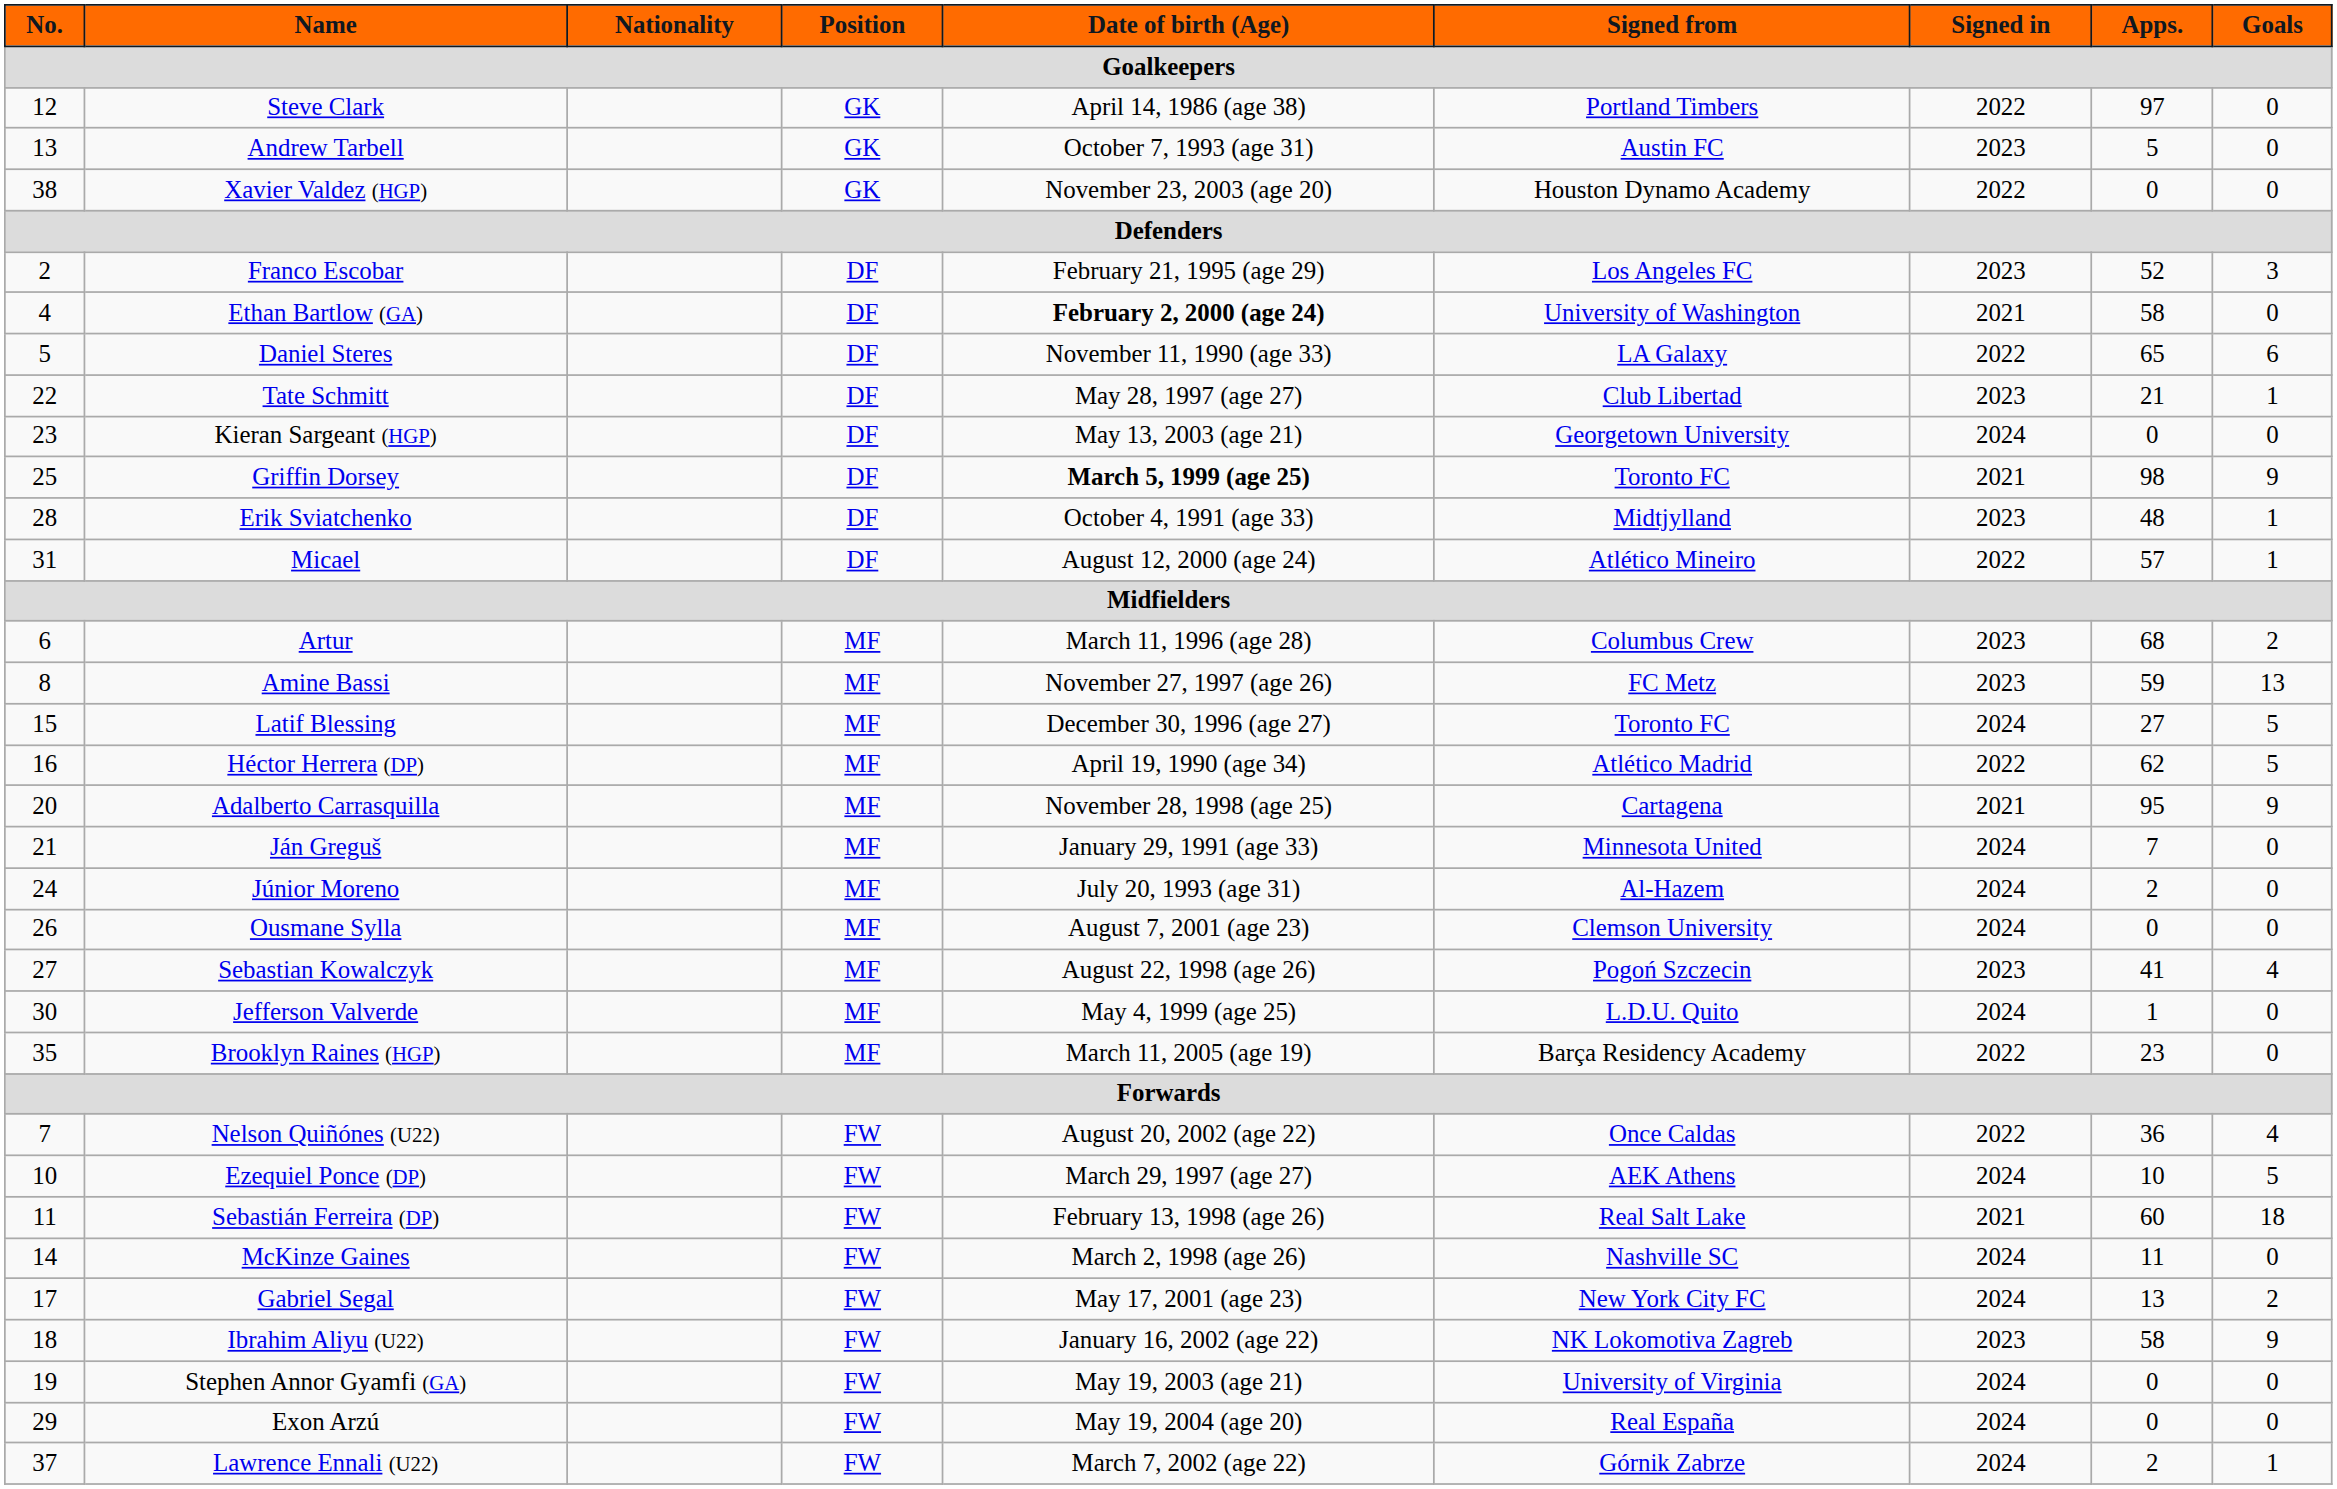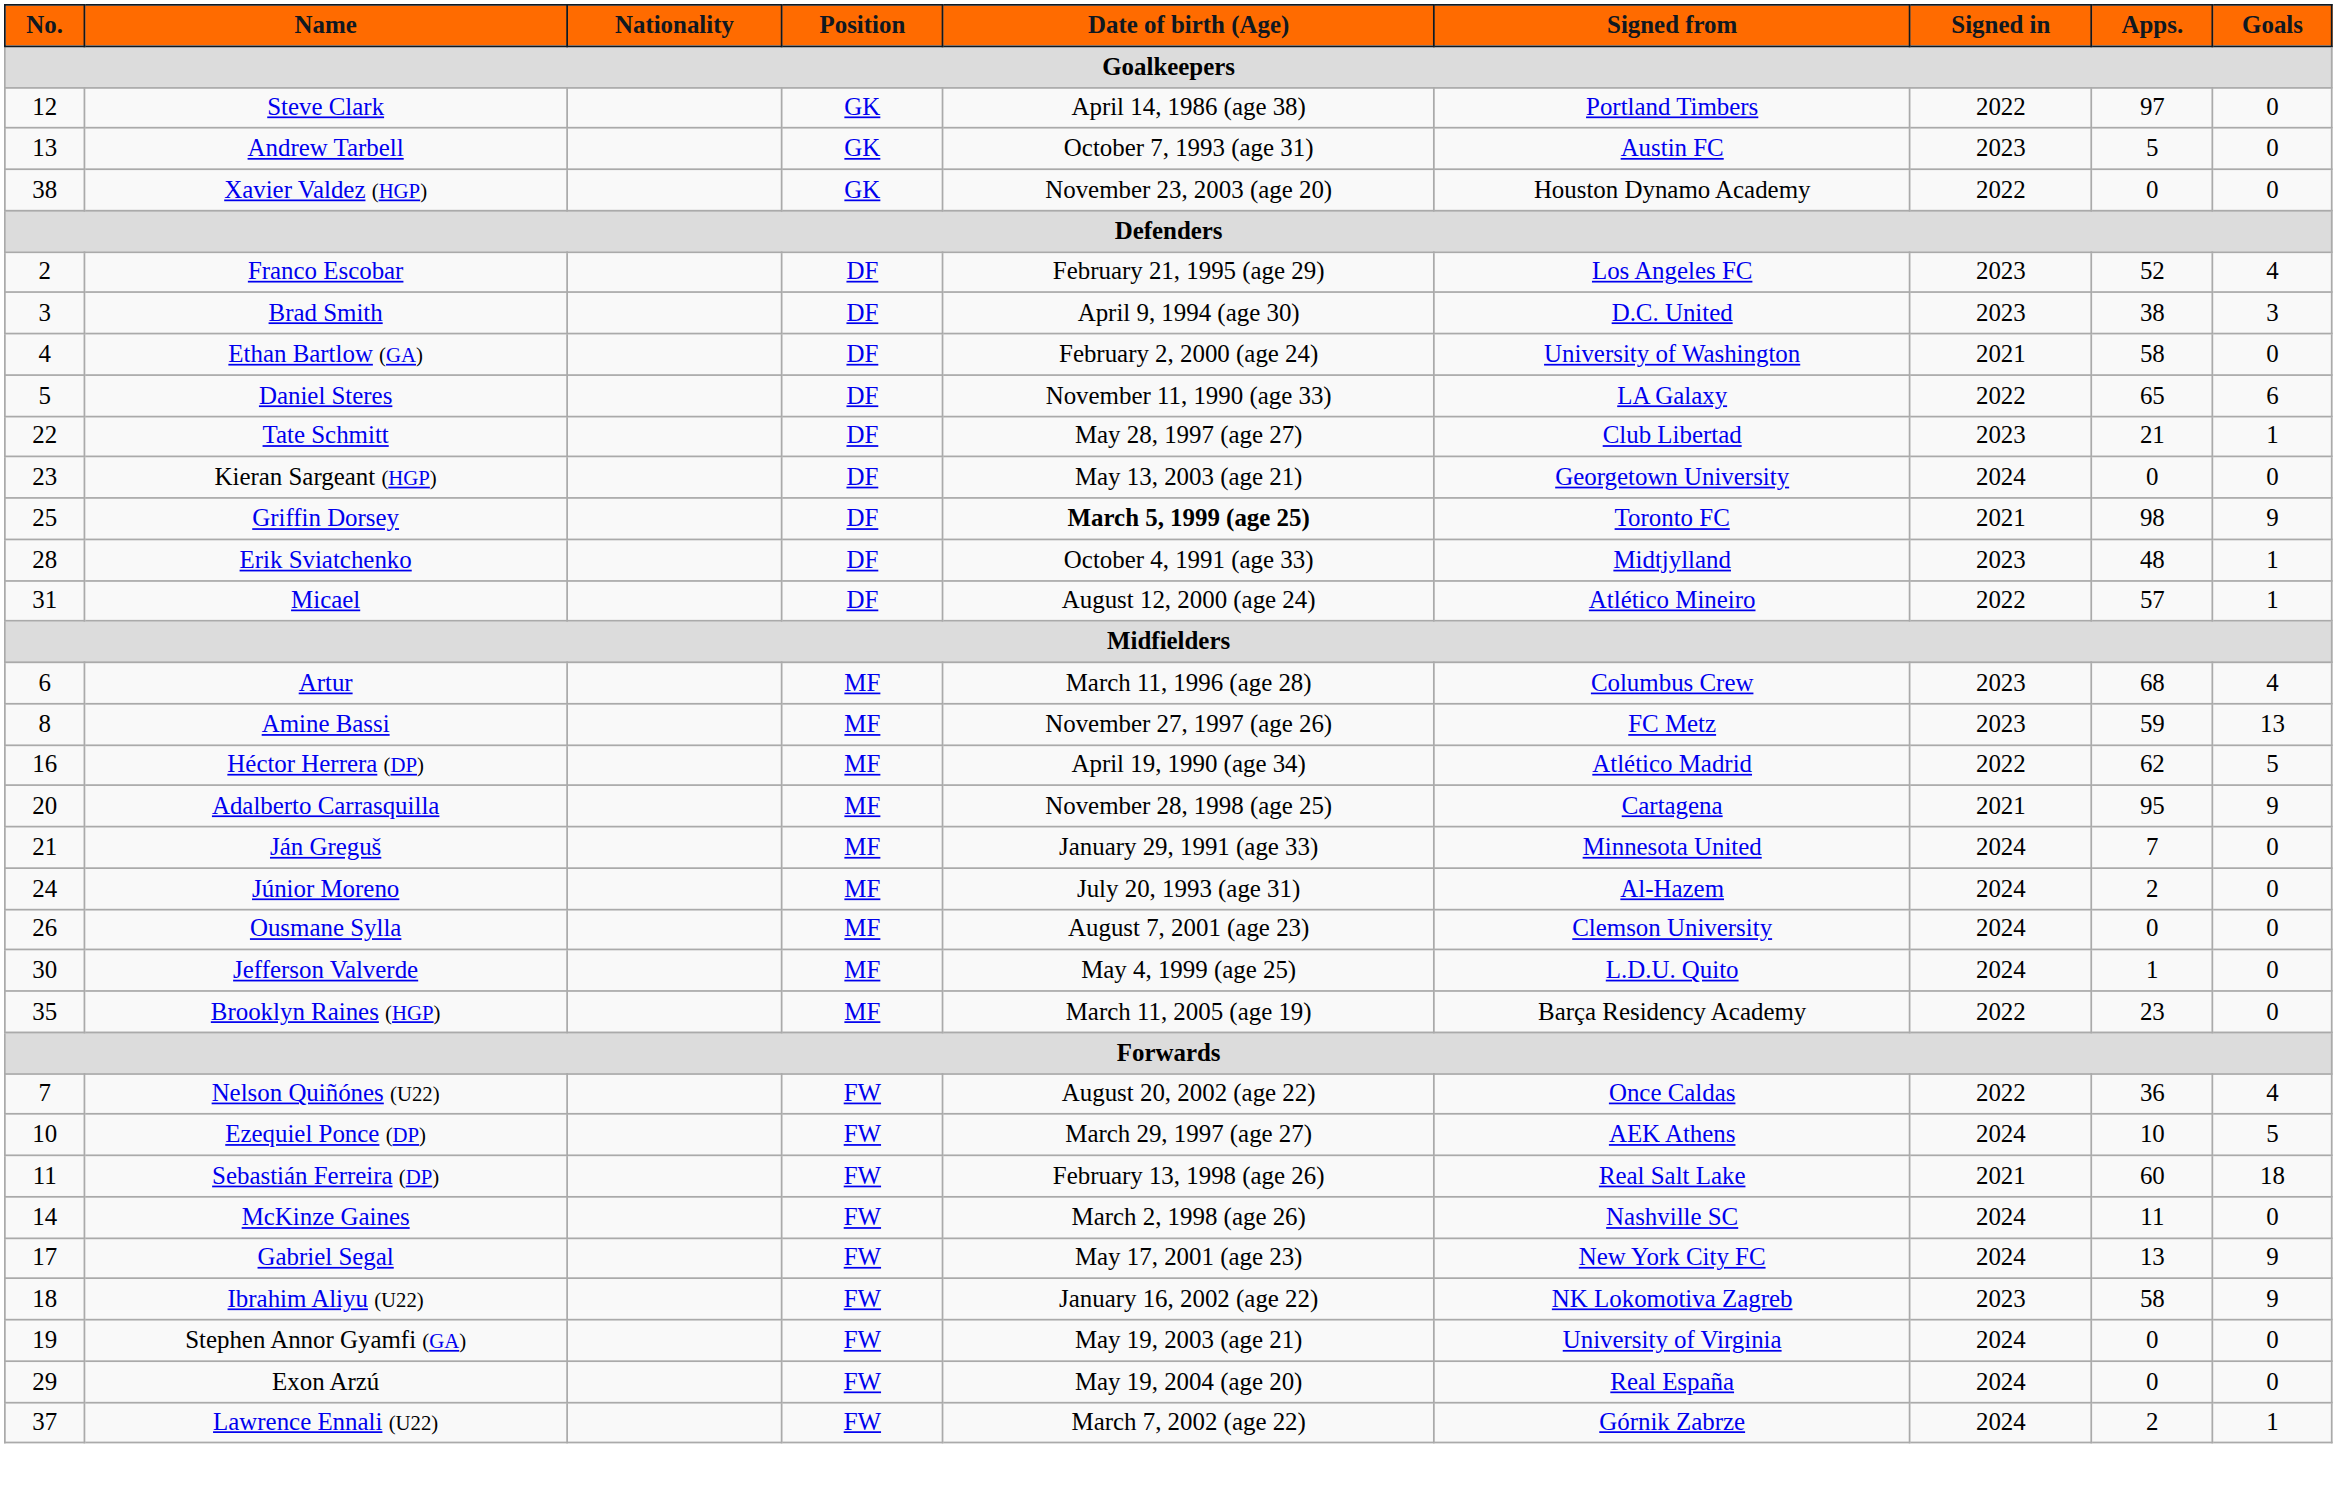Franco Escobar | Goals: 3 -> 4
+ row: 3 | Brad Smith | DF | April 9, 1994 (age 30) | D.C. United | 2023 | 38 | 3
Ethan Bartlow (GA) | Date of birth (Age): bold -> normal
Artur | Goals: 2 -> 4
- row: 15 | Latif Blessing | MF | December 30, 1996 (age 27) | Toronto FC | 2024 | 27 | 5
- row: 27 | Sebastian Kowalczyk | MF | August 22, 1998 (age 26) | Pogoń Szczecin | 2023 | 41 | 4
Gabriel Segal | Goals: 2 -> 9
